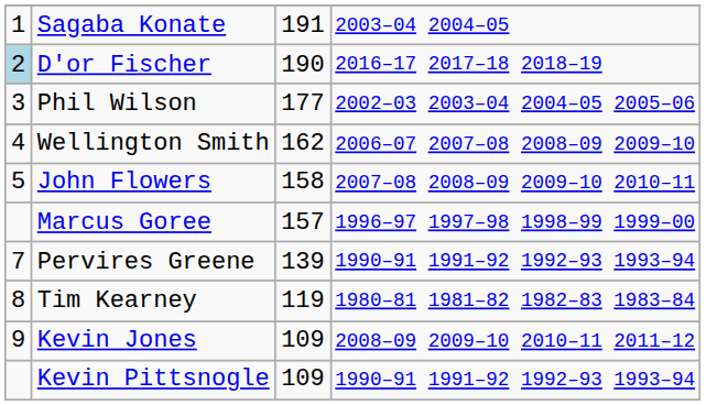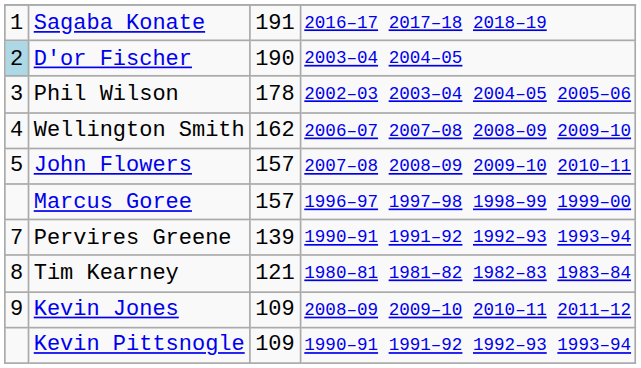Sagaba Konate | column 4: 2003–04 2004–05 -> 2016–17 2017–18 2018–19
D'or Fischer | column 4: 2016–17 2017–18 2018–19 -> 2003–04 2004–05
Phil Wilson | column 3: 177 -> 178
John Flowers | column 3: 158 -> 157
Tim Kearney | column 3: 119 -> 121
